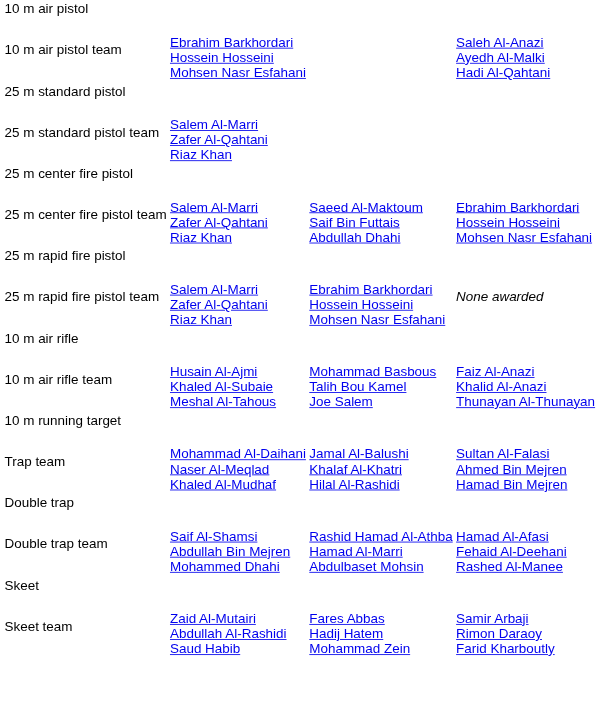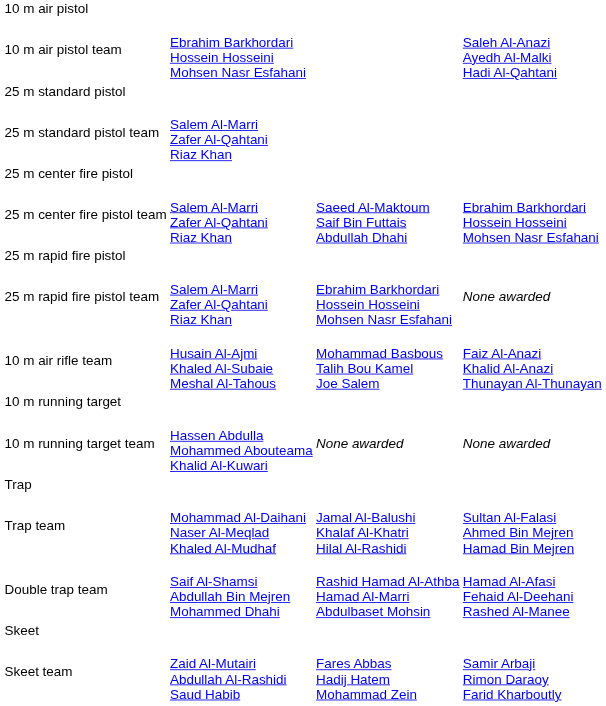- row: 10 m air rifle
+ row: 10 m running target team | Hassen Abdulla Mohammed Abouteama Khalid Al-Kuwari | None awarded | None awarded
+ row: Trap
- row: Double trap
